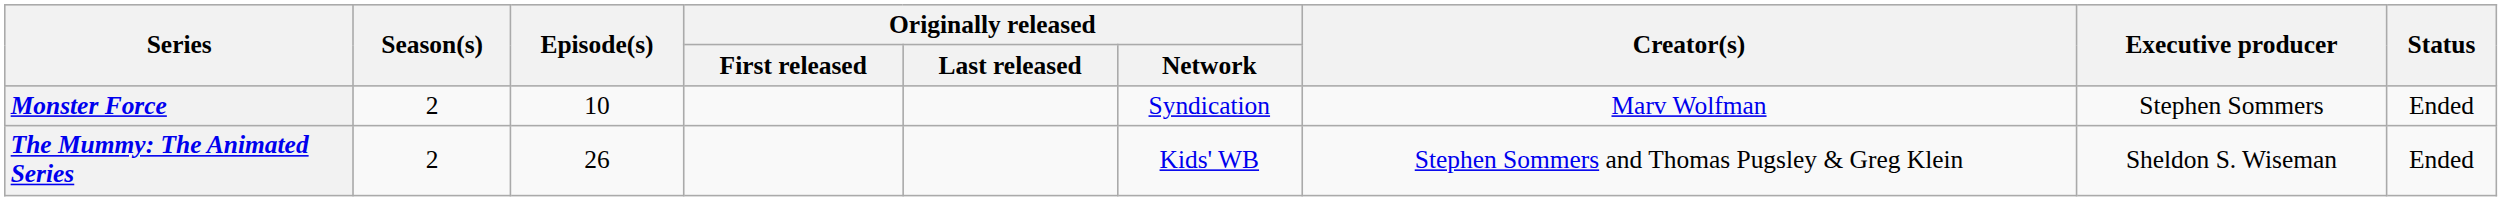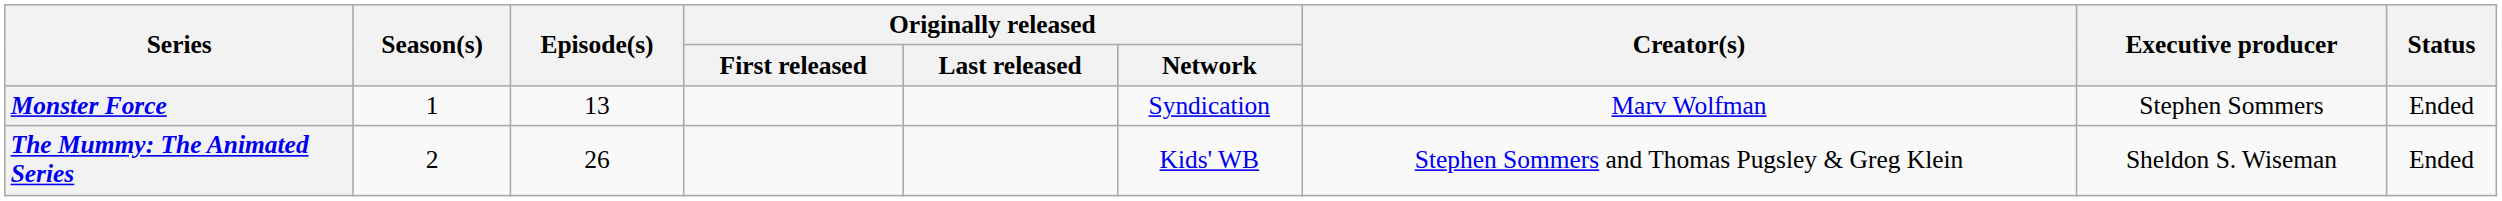Monster Force | Season(s): 2 -> 1
Monster Force | Episode(s): 10 -> 13
